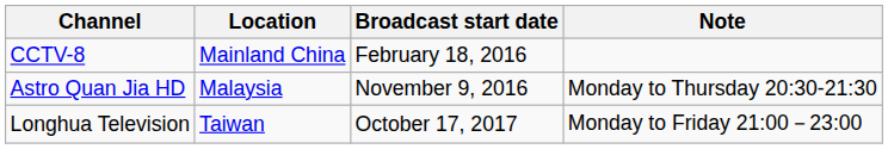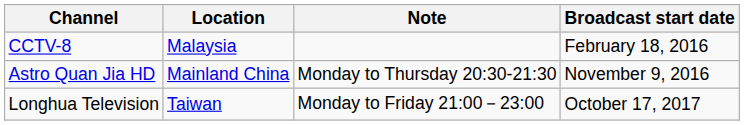columns swapped: Broadcast start date <-> Note
CCTV-8 | Location: Mainland China -> Malaysia
Astro Quan Jia HD | Location: Malaysia -> Mainland China
